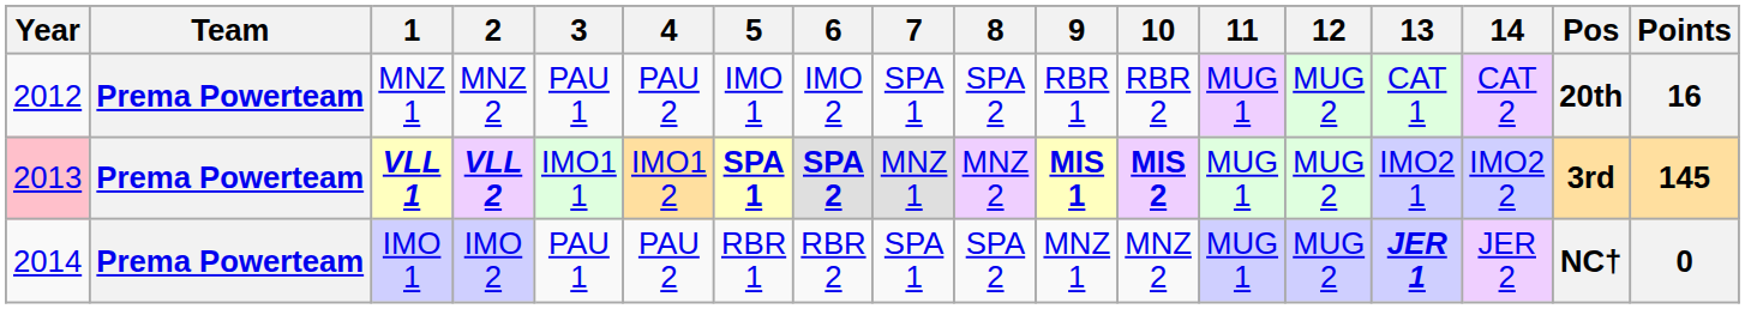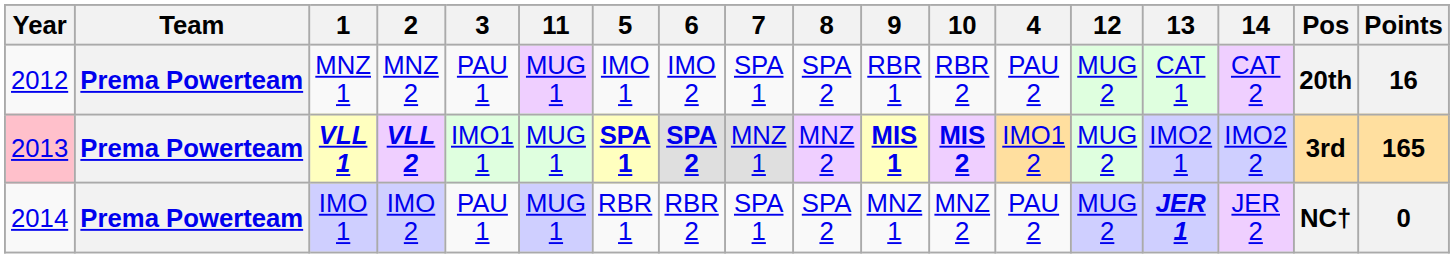columns swapped: 4 <-> 11
VLL 1 | Points: 145 -> 165
